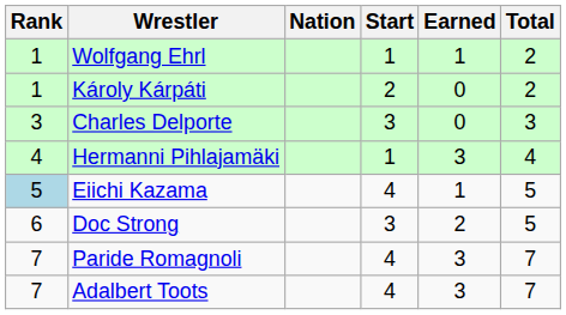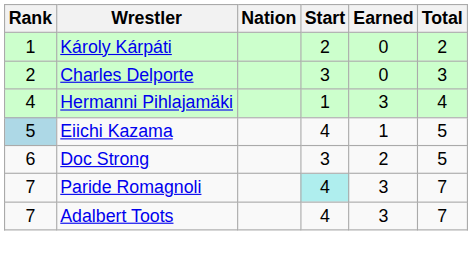- row: 1 | Wolfgang Ehrl | 1 | 1 | 2
Charles Delporte | Rank: 3 -> 2
Paride Romagnoli | Start: no background -> paleturquoise background
